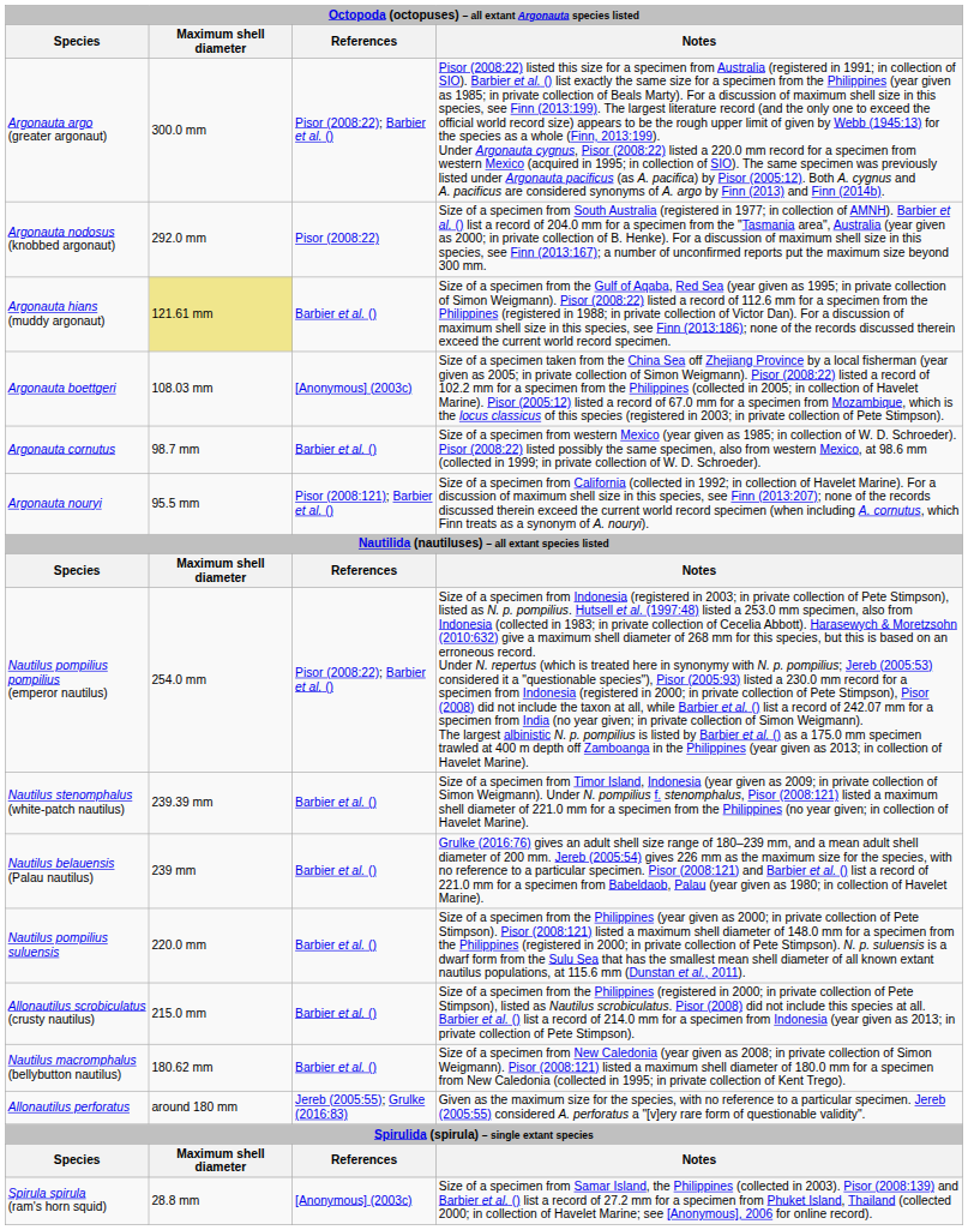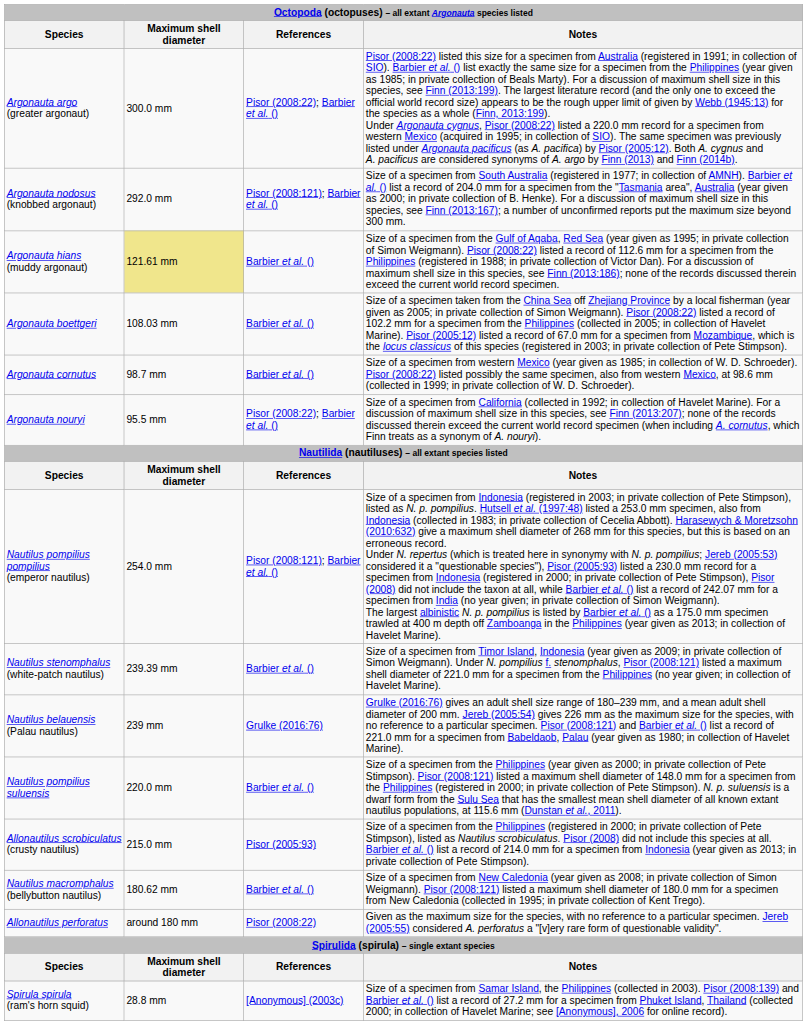Argonauta nodosus (knobbed argonaut) | References: Pisor (2008:22) -> Pisor (2008:121); Barbier et al. ()
Argonauta boettgeri | References: [Anonymous] (2003c) -> Barbier et al. ()
Argonauta nouryi | References: Pisor (2008:121); Barbier et al. () -> Pisor (2008:22); Barbier et al. ()
Nautilus pompilius pompilius (emperor nautilus) | References: Pisor (2008:22); Barbier et al. () -> Pisor (2008:121); Barbier et al. ()
Nautilus belauensis (Palau nautilus) | References: Barbier et al. () -> Grulke (2016:76)
Allonautilus scrobiculatus (crusty nautilus) | References: Barbier et al. () -> Pisor (2005:93)
Allonautilus perforatus | References: Jereb (2005:55); Grulke (2016:83) -> Pisor (2008:22)
